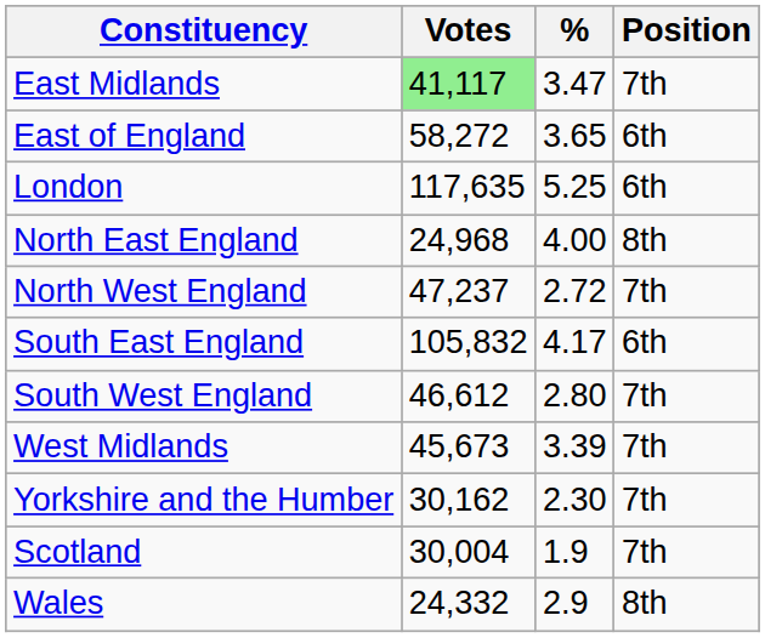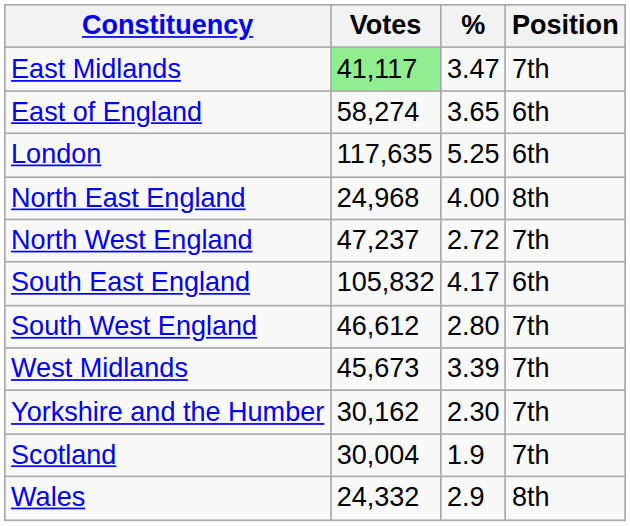East of England | Votes: 58,272 -> 58,274
